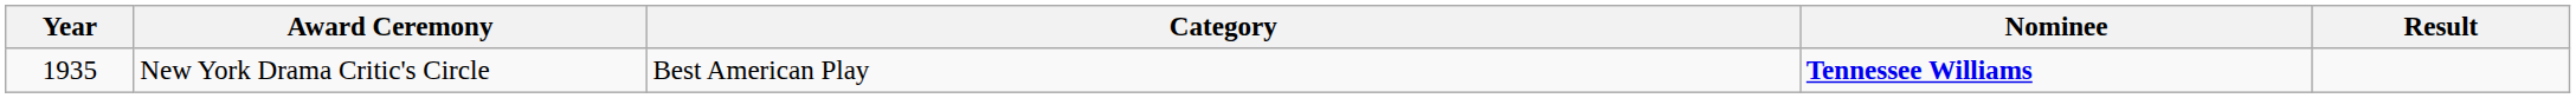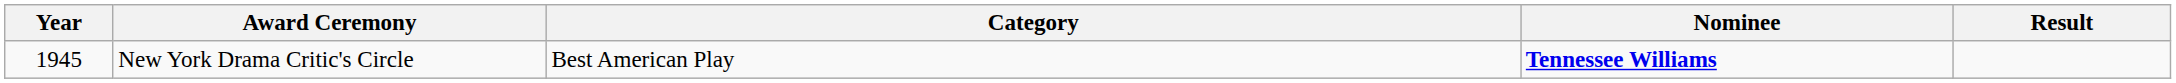New York Drama Critic's Circle | Year: 1935 -> 1945
